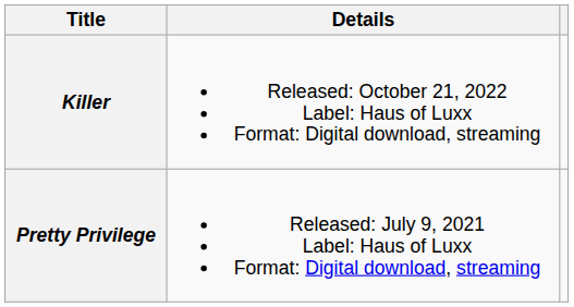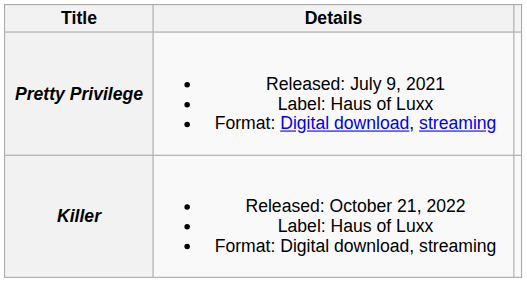rows swapped: Pretty Privilege <-> Killer
